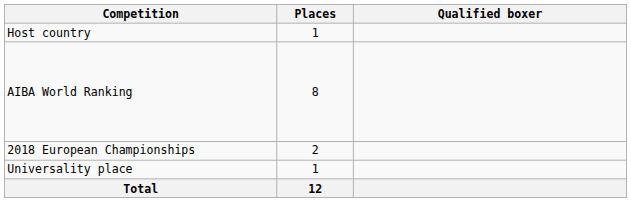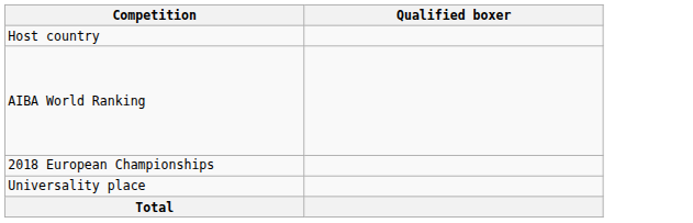- column: Places | 1 | 8 | 2 | 1 | 12
